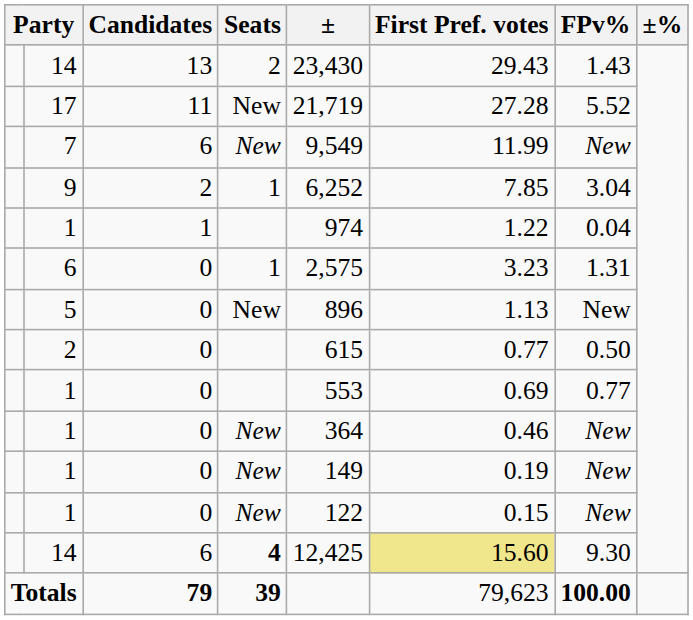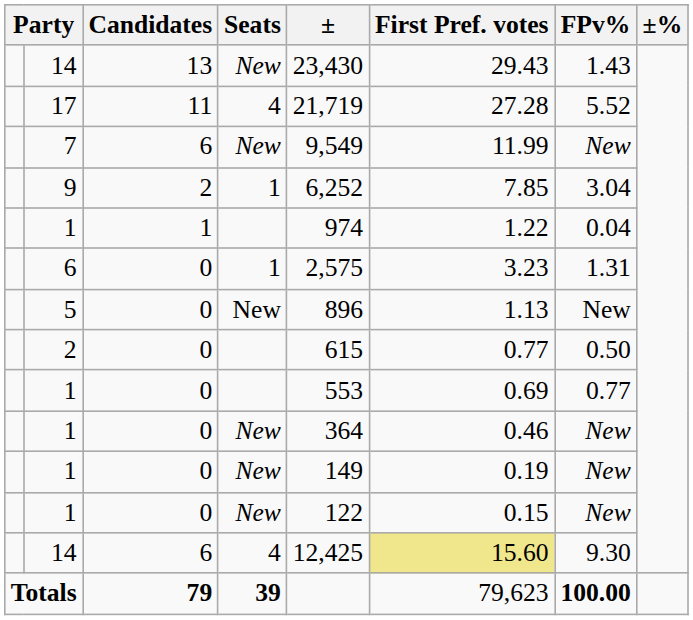14 / 13 | Seats: 2 -> New
17 | Seats: New -> 4
14 / 6 | Seats: bold -> normal
